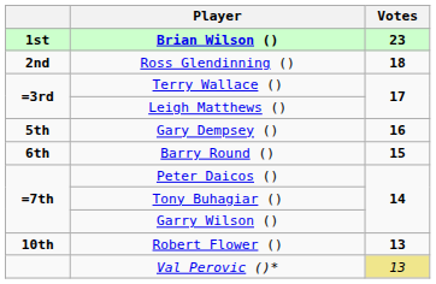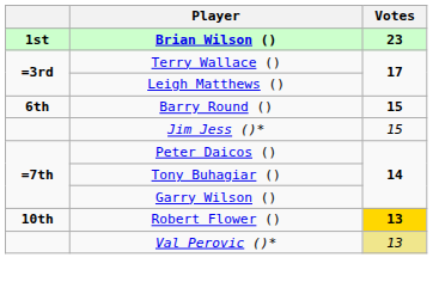- row: 2nd | Ross Glendinning () | 18
- row: 5th | Gary Dempsey () | 16
+ row: Jim Jess ()* | 15
Robert Flower () | Votes: no background -> gold background
